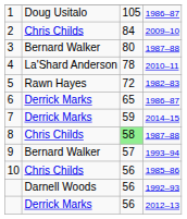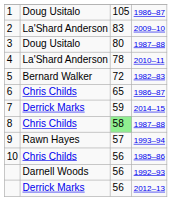2 | column 2: Chris Childs -> La'Shard Anderson
2 | column 3: 84 -> 83
3 | column 2: Bernard Walker -> Doug Usitalo
5 | column 2: Rawn Hayes -> Bernard Walker
6 | column 2: Derrick Marks -> Chris Childs
9 | column 2: Bernard Walker -> Rawn Hayes
